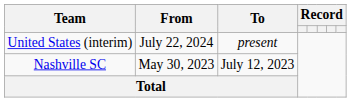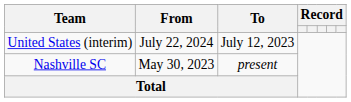United States (interim) | To: present -> July 12, 2023
Nashville SC | To: July 12, 2023 -> present
